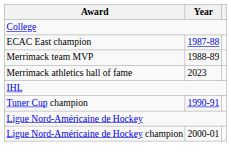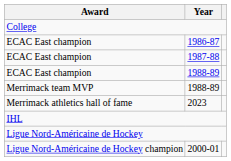+ row: ECAC East champion | 1986-87
+ row: ECAC East champion | 1988-89
- row: Tuner Cup champion | 1990-91
